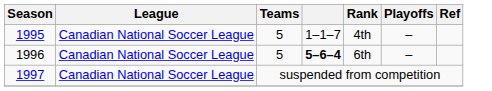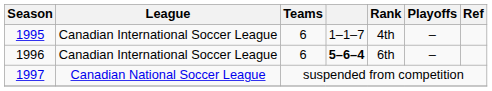1995 | League: Canadian National Soccer League -> Canadian International Soccer League
1995 | Teams: 5 -> 6
1996 | League: Canadian National Soccer League -> Canadian International Soccer League
1996 | Teams: 5 -> 6
